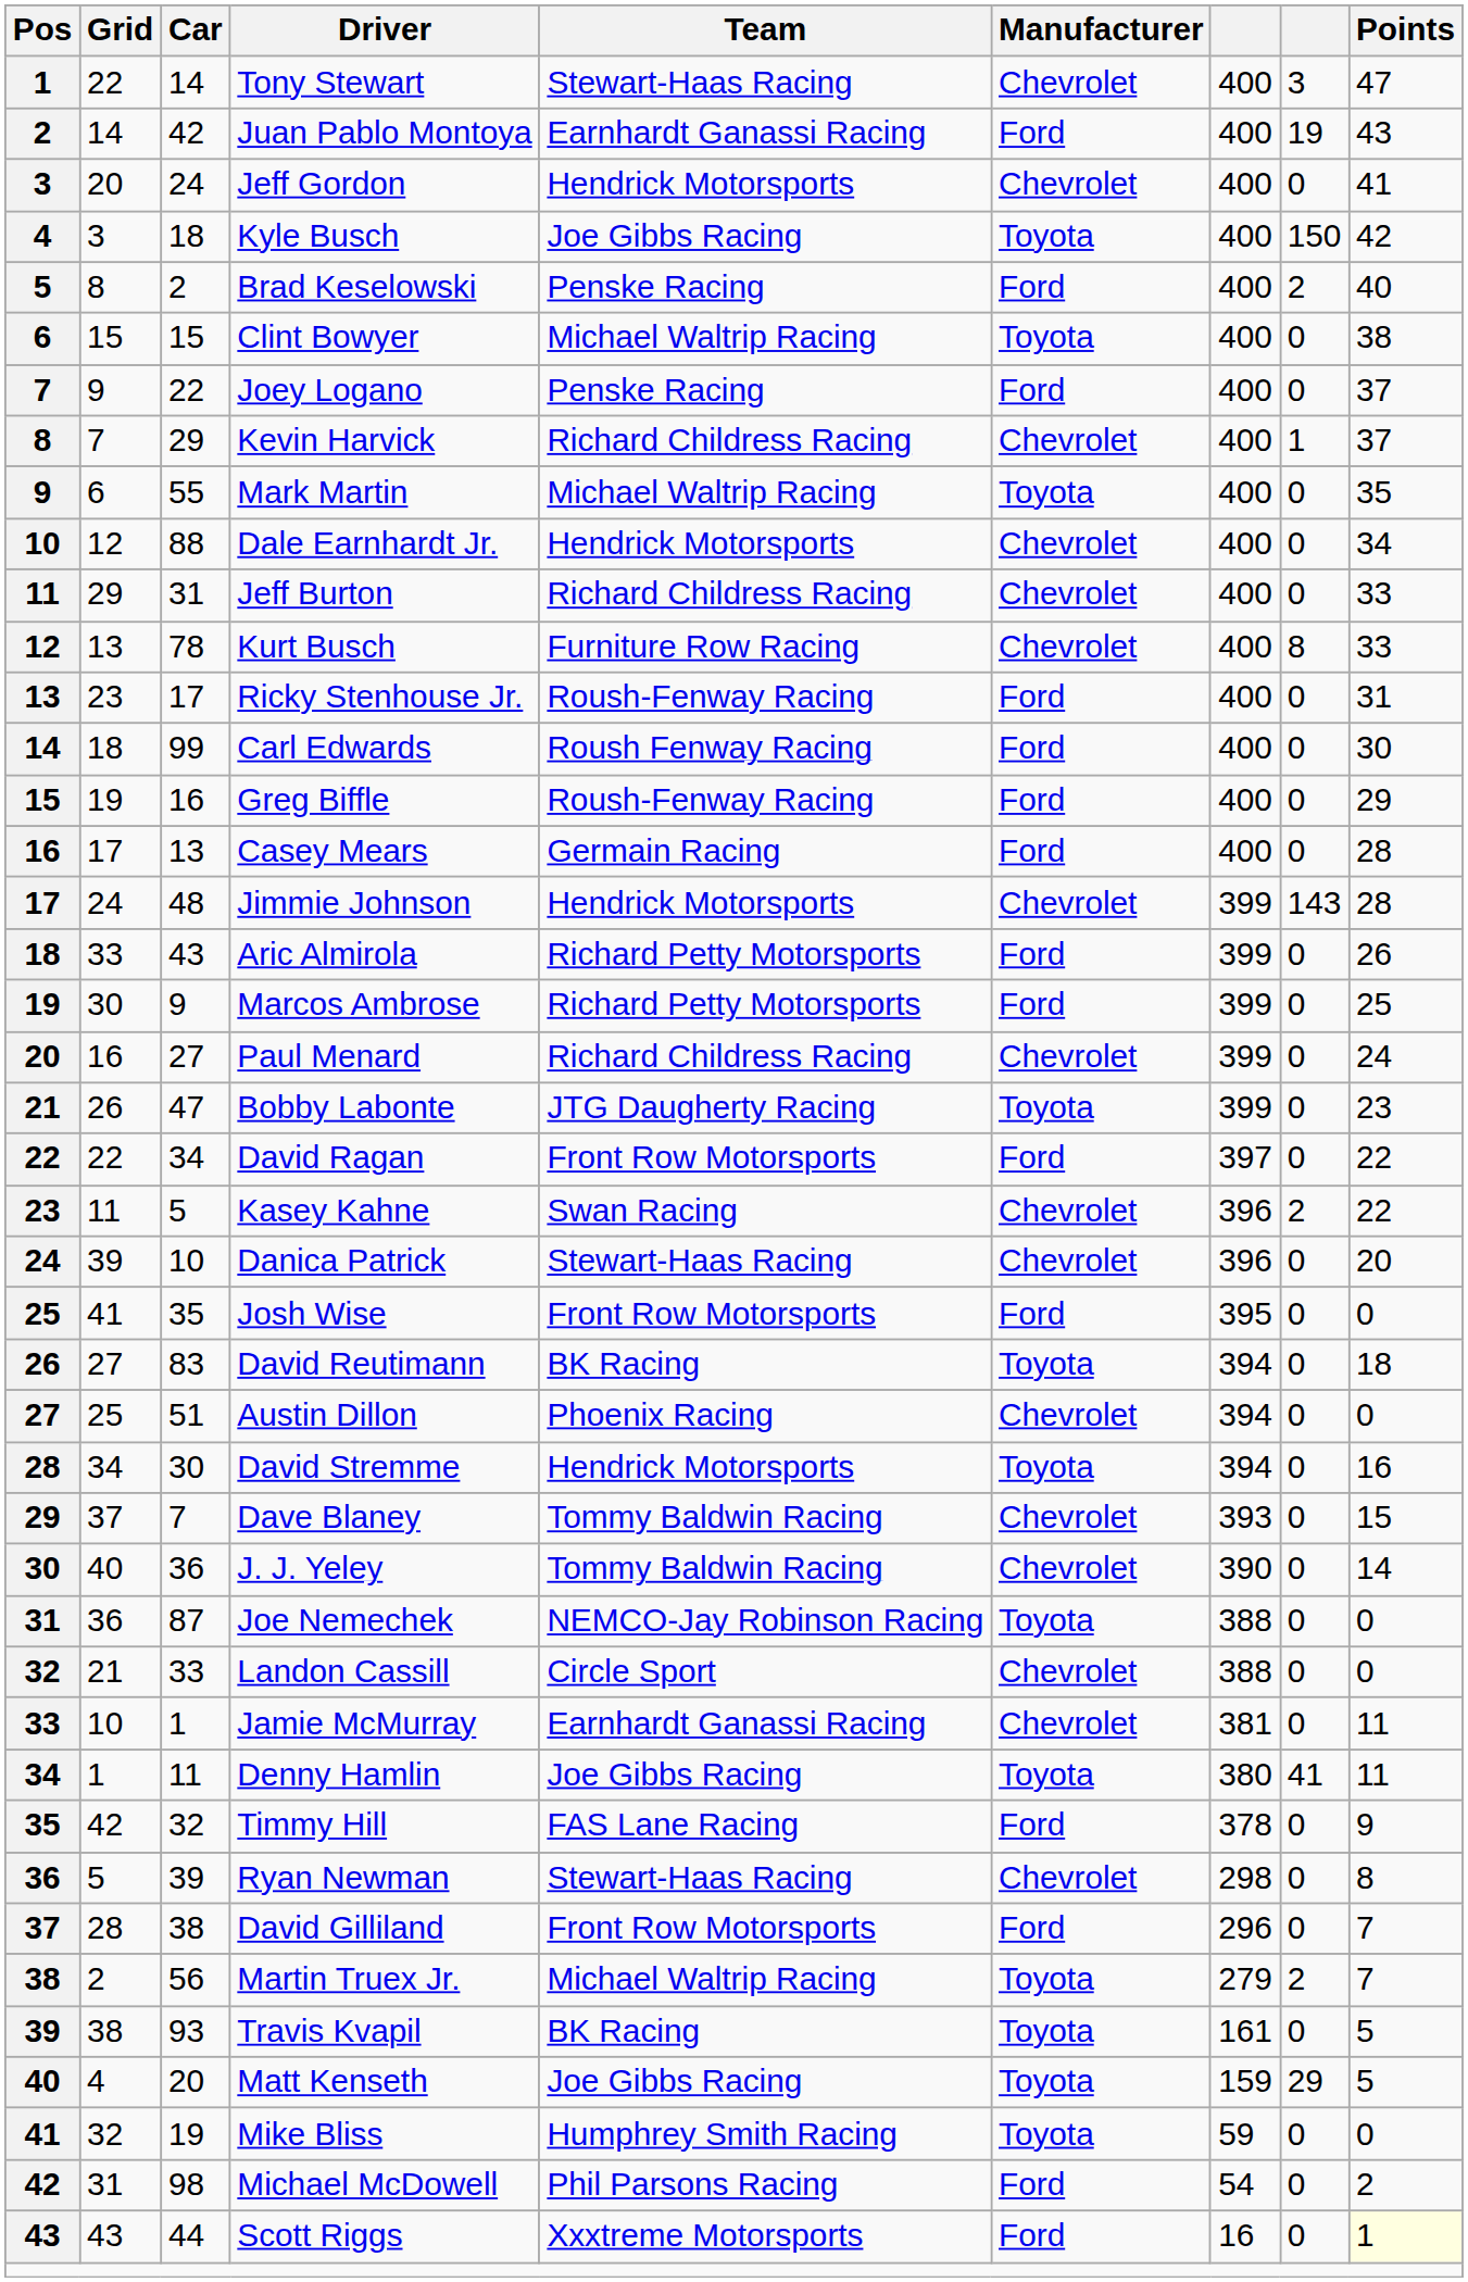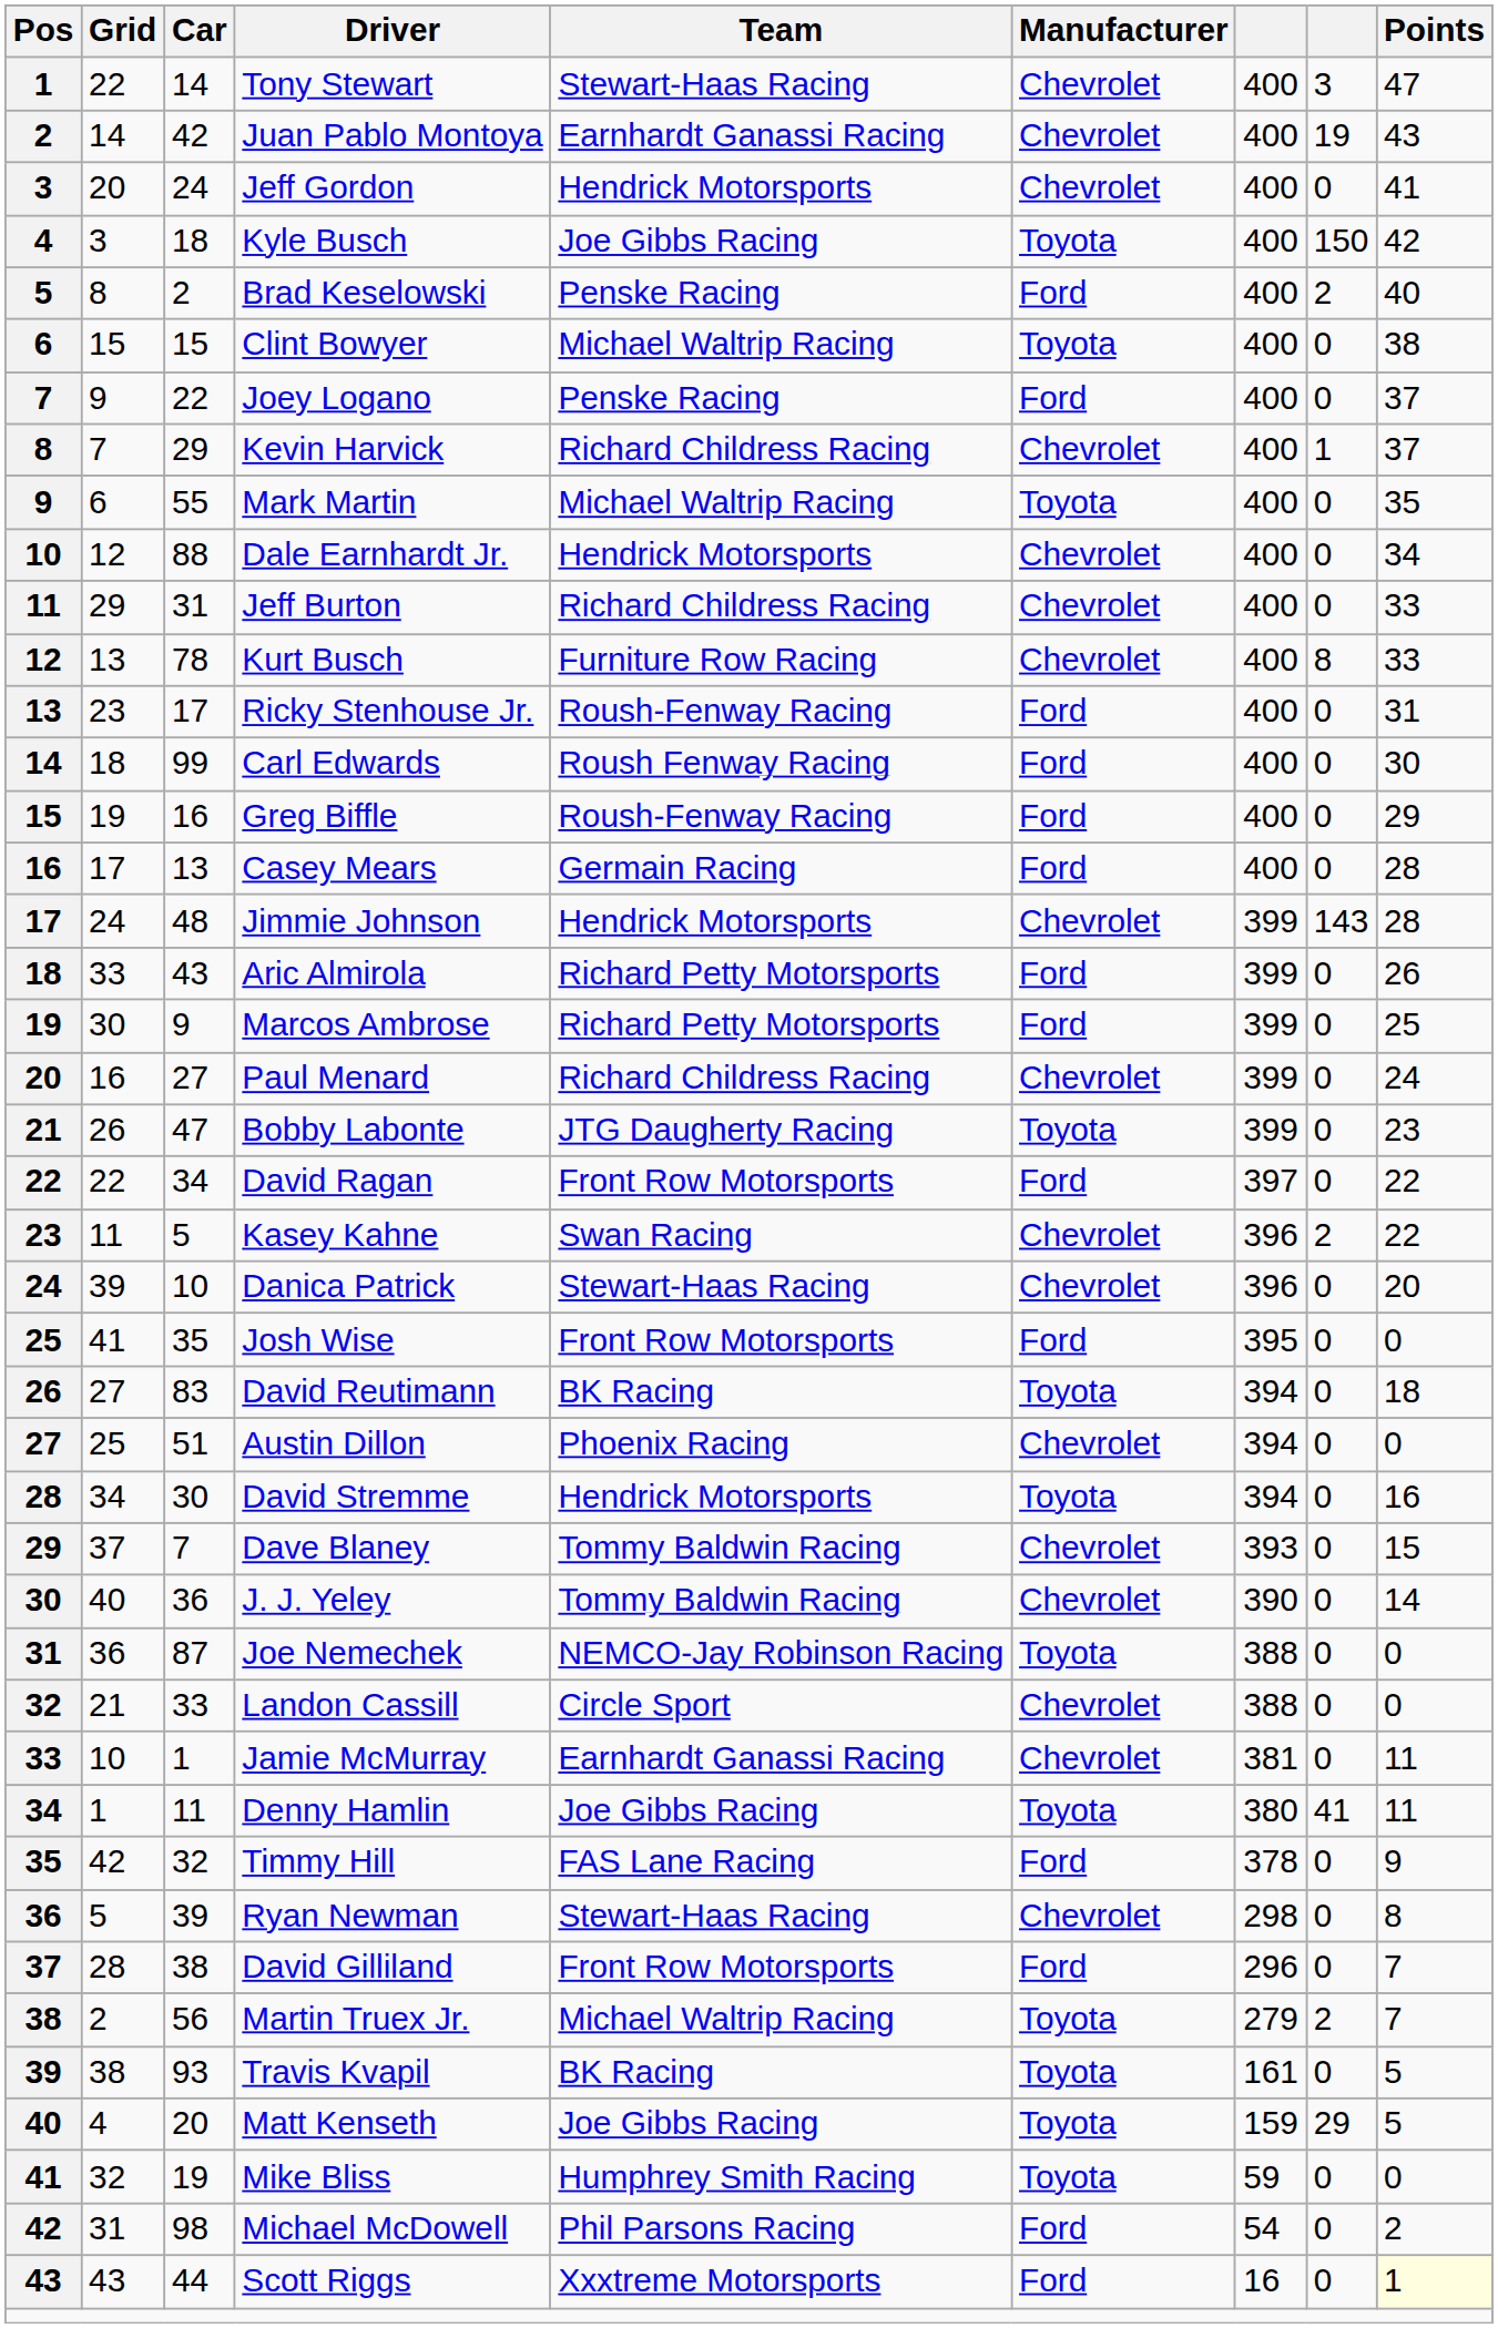Juan Pablo Montoya | Manufacturer: Ford -> Chevrolet
